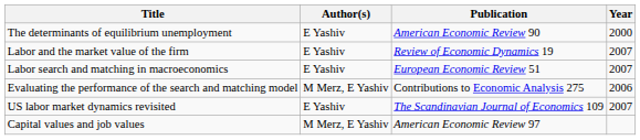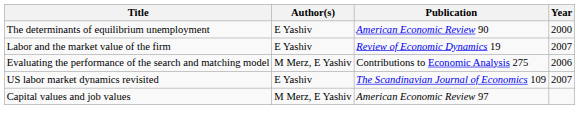- row: Labor search and matching in macroeconomics | E Yashiv | European Economic Review 51 | 2007
